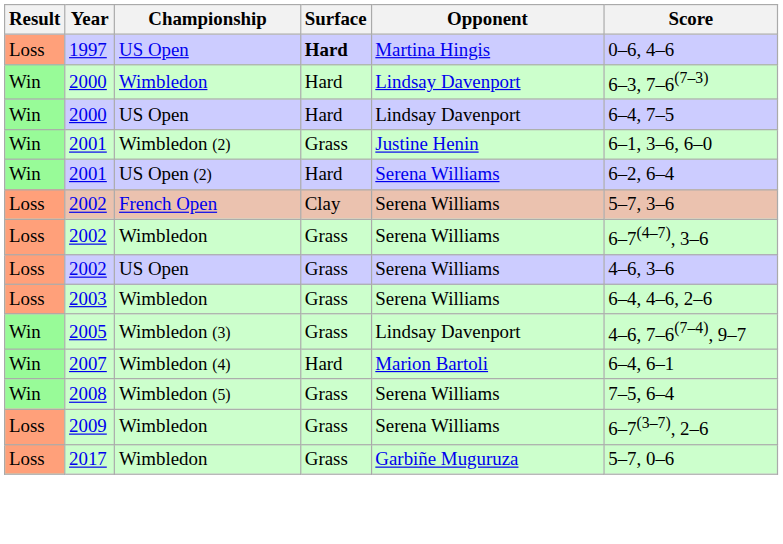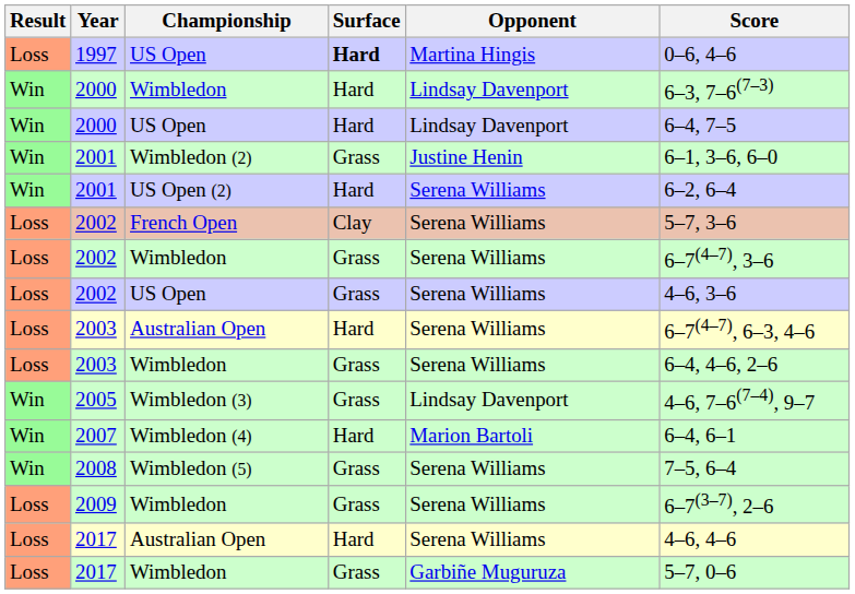+ row: Loss | 2003 | Australian Open | Hard | Serena Williams | 6–7(4–7), 6–3, 4–6
+ row: Loss | 2017 | Australian Open | Hard | Serena Williams | 4–6, 4–6
